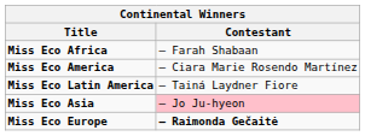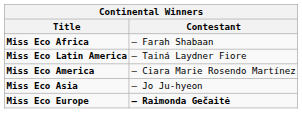rows swapped: Miss Eco America <-> Miss Eco Latin America
Miss Eco Asia | Contestant: pink background -> no background
